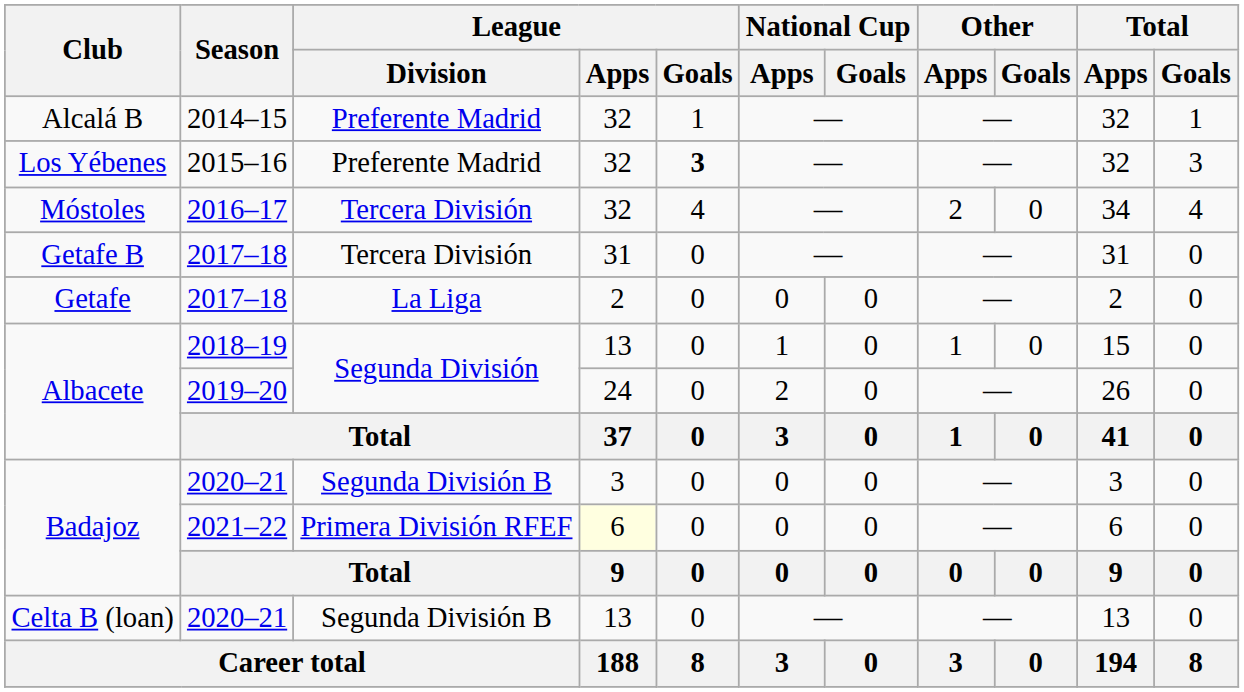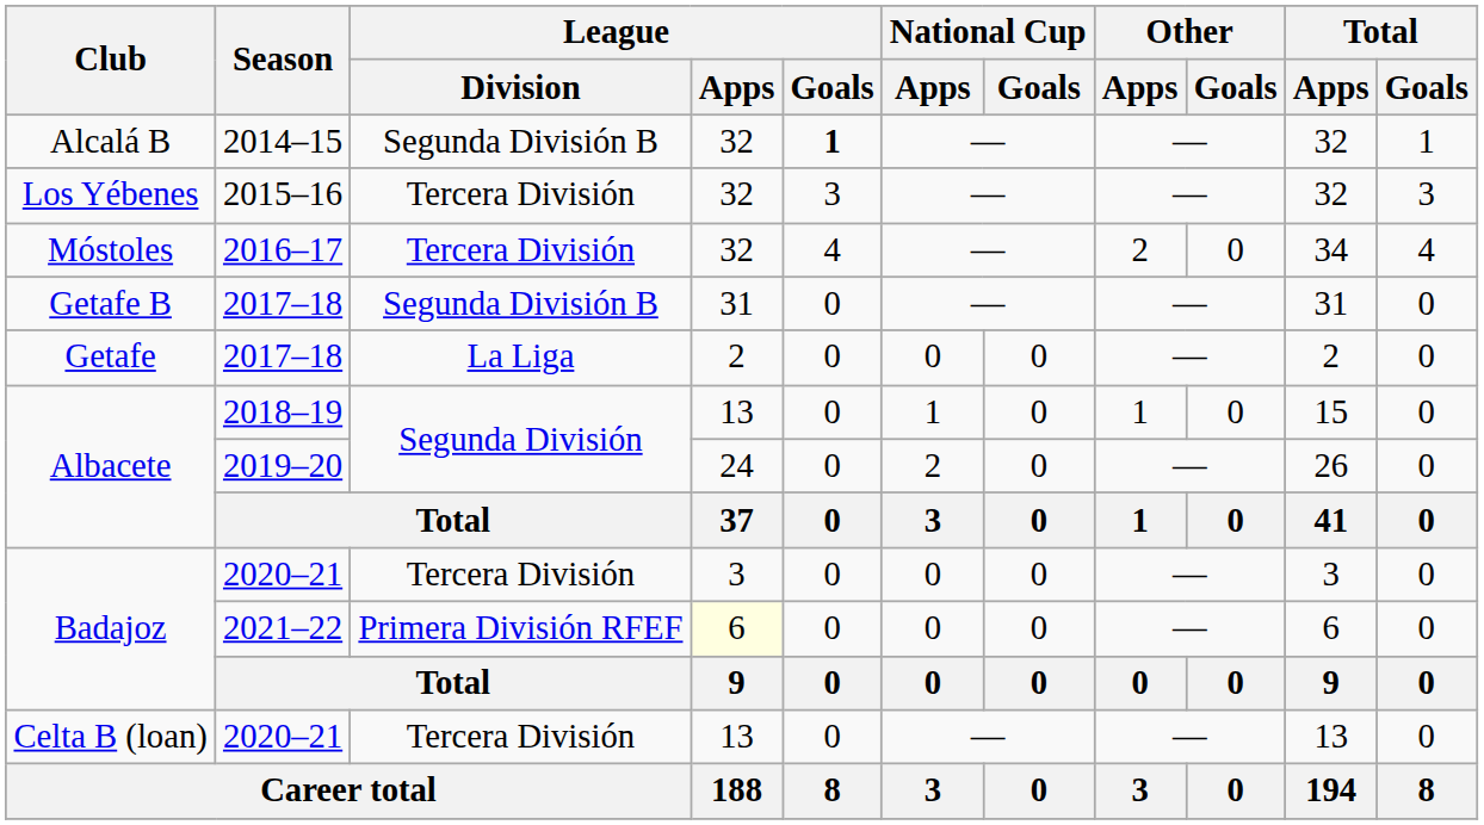Alcalá B | League / Division: Preferente Madrid -> Segunda División B
Alcalá B | League / Goals: normal -> bold
Los Yébenes | League / Division: Preferente Madrid -> Tercera División
Los Yébenes | League / Goals: bold -> normal
Getafe B | League / Division: Tercera División -> Segunda División B
Badajoz / 2020–21 | League / Division: Segunda División B -> Tercera División
Celta B (loan) | League / Division: Segunda División B -> Tercera División
